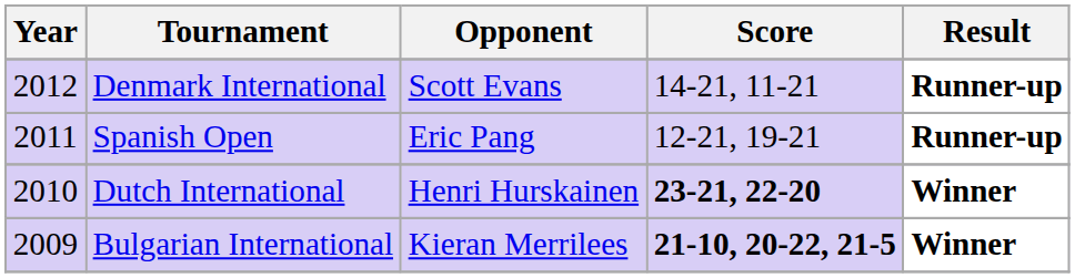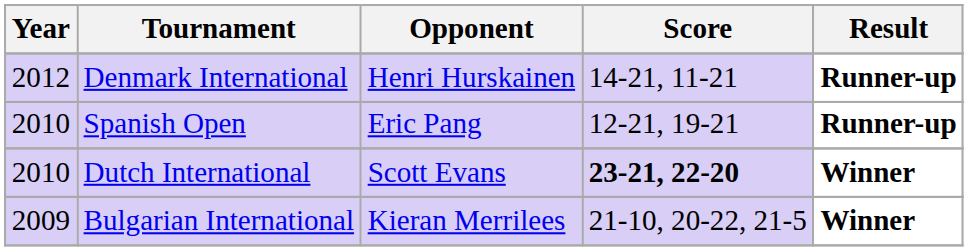Denmark International | Opponent: Scott Evans -> Henri Hurskainen
Spanish Open | Year: 2011 -> 2010
Dutch International | Opponent: Henri Hurskainen -> Scott Evans
Bulgarian International | Score: bold -> normal
